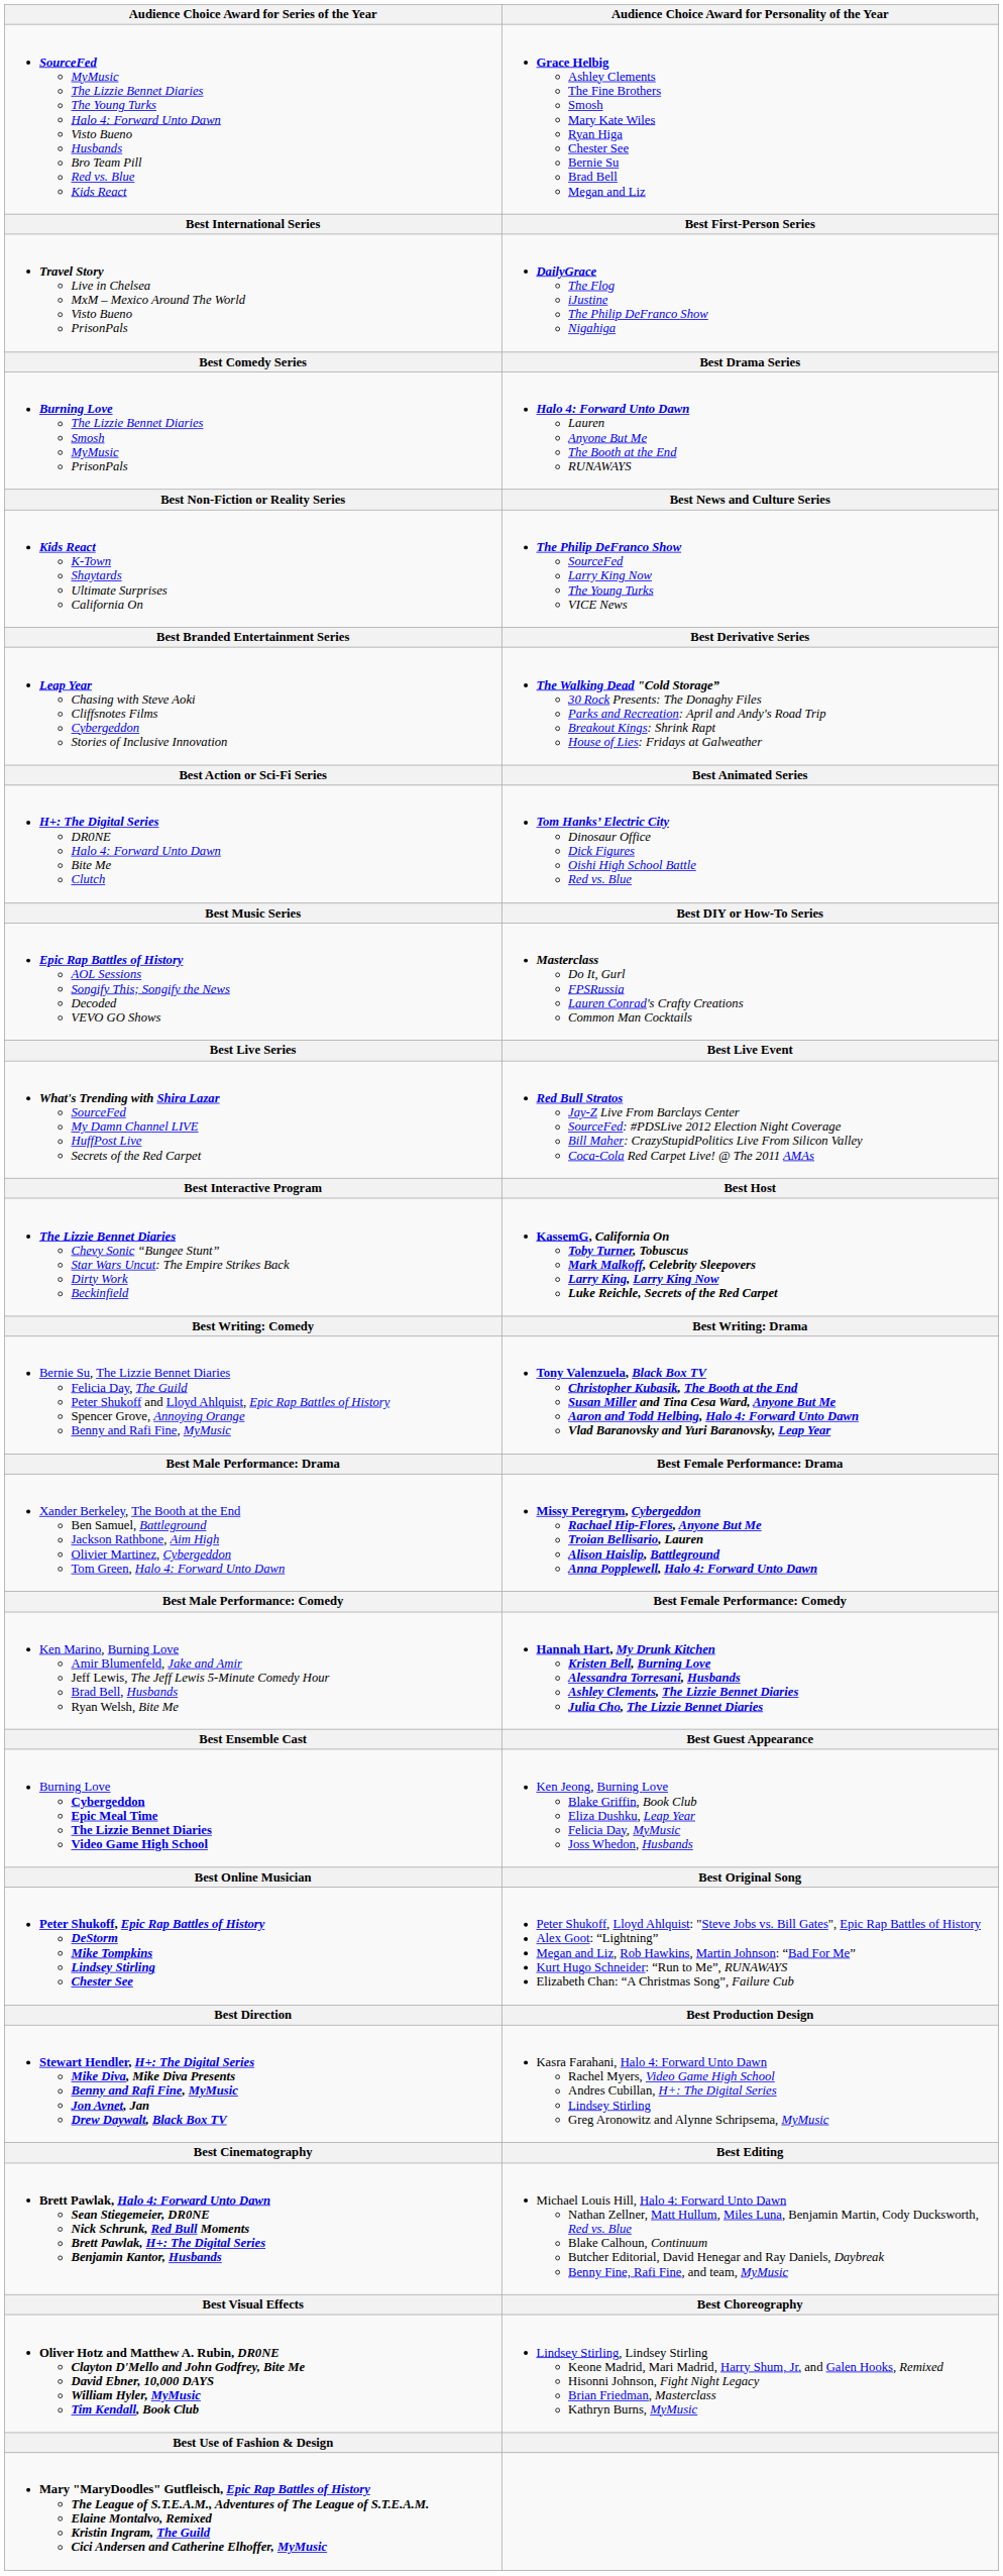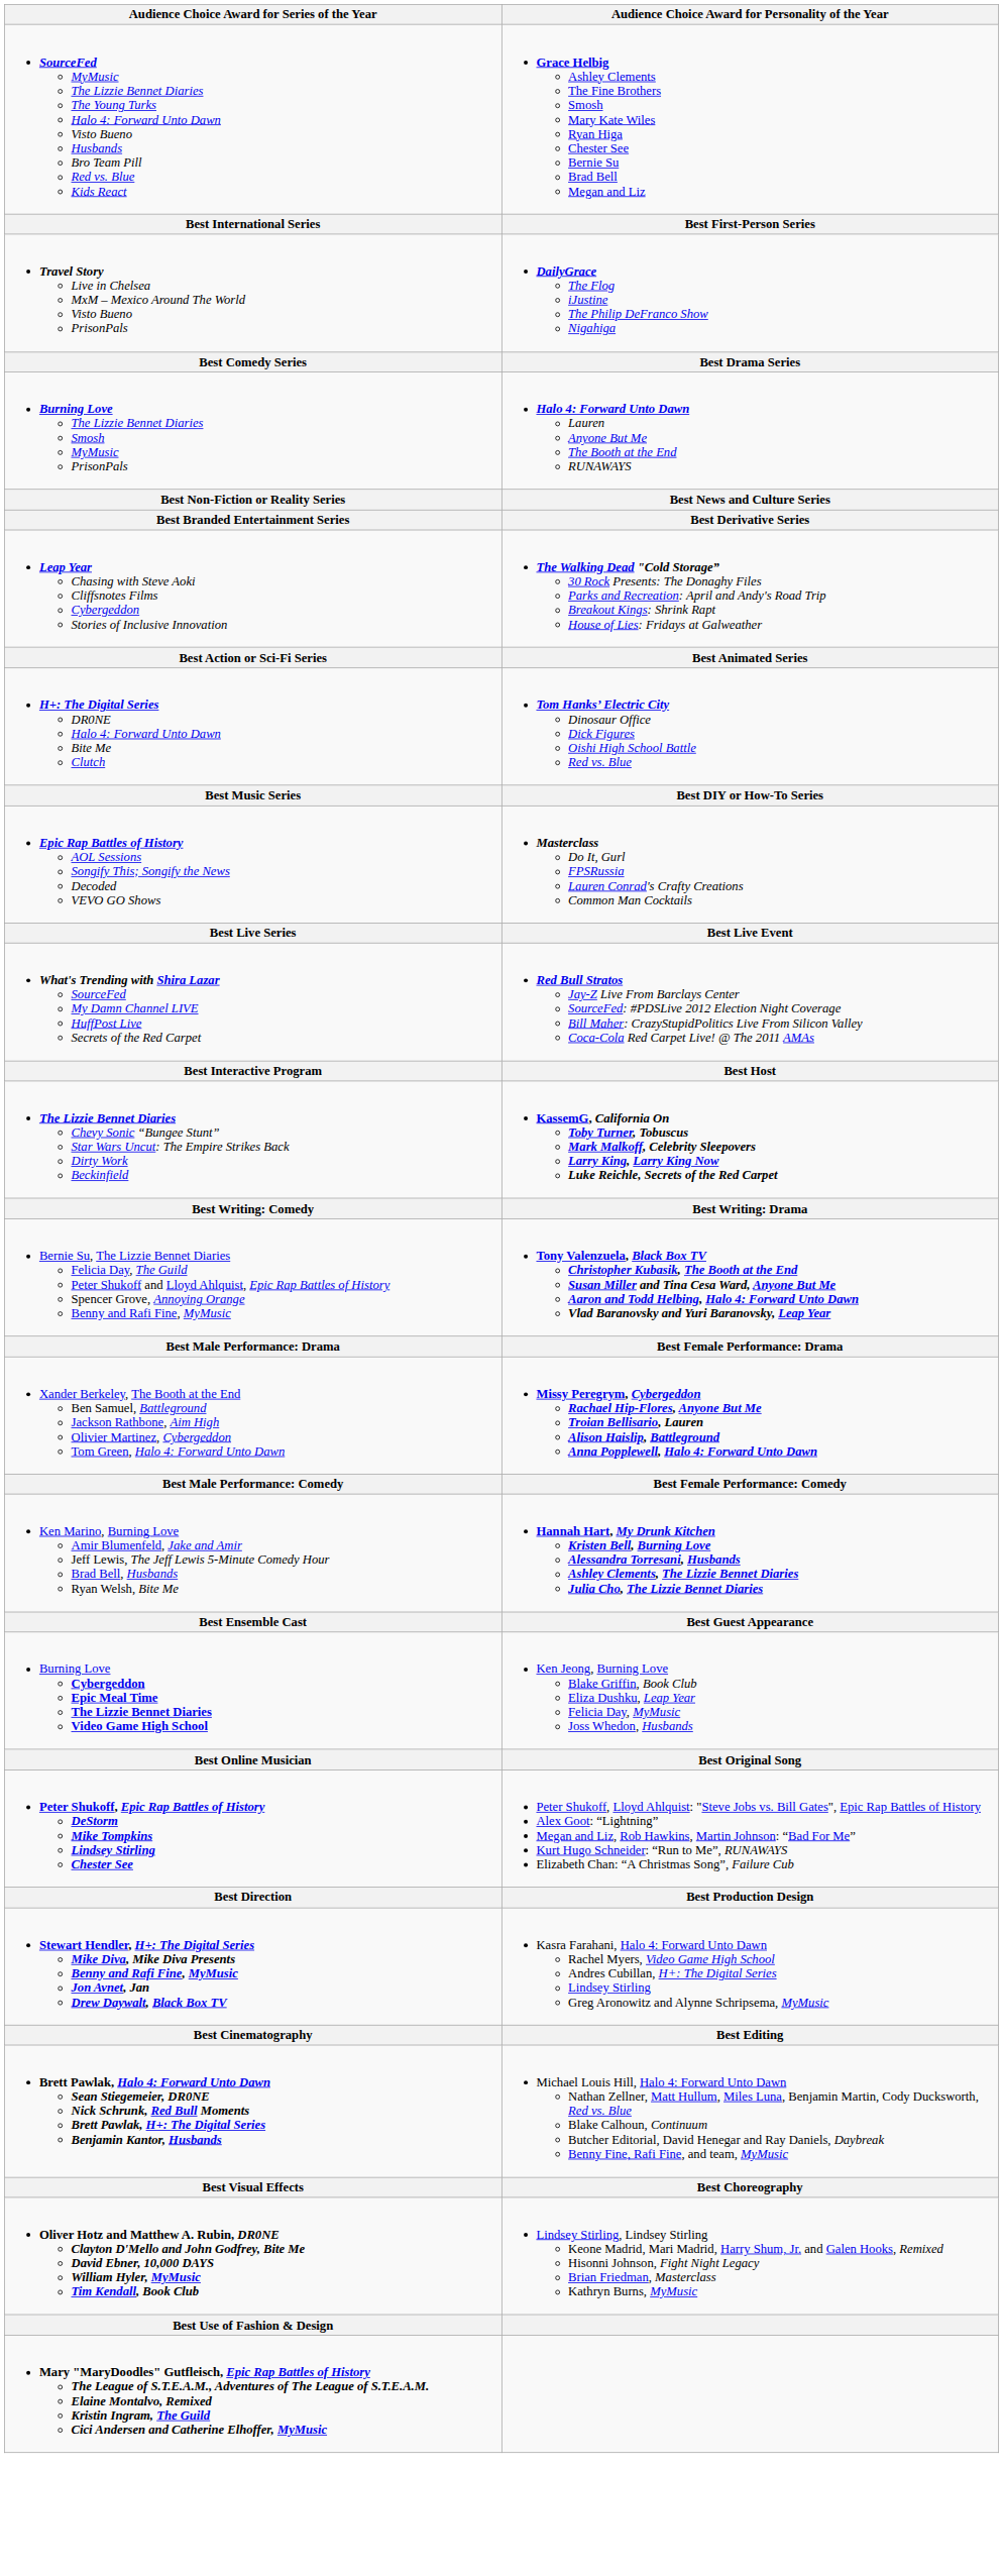- row: Kids React K-Town Shaytards Ultimate Surprises California On | The Philip DeFranco Show SourceFed Larry King Now The Young Turks VICE News
